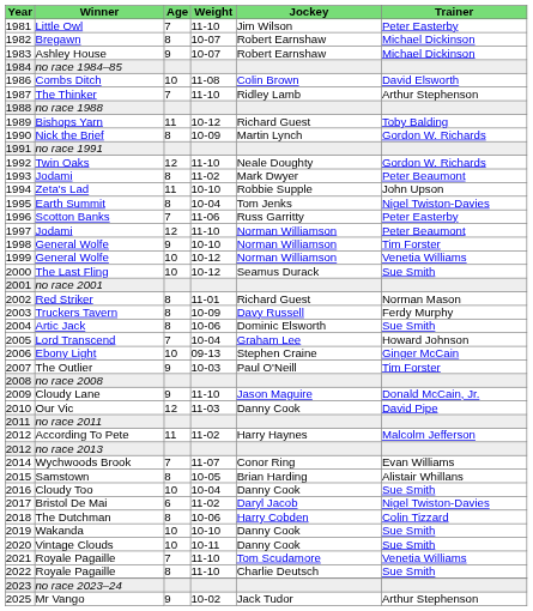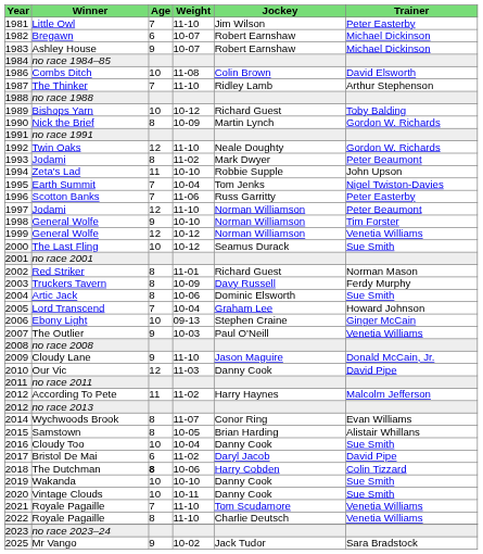Bregawn | Age: 8 -> 6
Bishops Yarn | Age: 11 -> 10
Earth Summit | Age: 8 -> 7
1999 / General Wolfe | Age: 10 -> 12
The Outlier | Trainer: Tim Forster -> Venetia Williams
Wychwoods Brook | Age: 7 -> 8
Bristol De Mai | Trainer: Nigel Twiston-Davies -> David Pipe
The Dutchman | Age: normal -> bold
2022 / Royale Pagaille | Trainer: Sue Smith -> Venetia Williams
Mr Vango | Trainer: Arthur Stephenson -> Sara Bradstock
